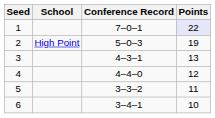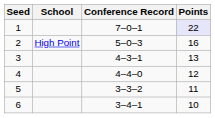2 | Points: 19 -> 16
